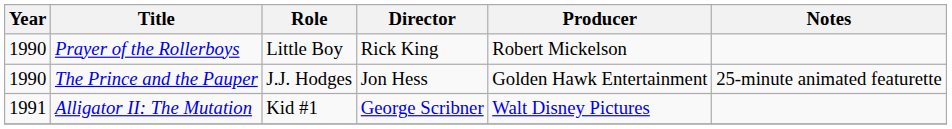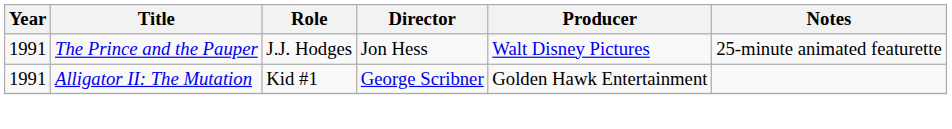- row: 1990 | Prayer of the Rollerboys | Little Boy | Rick King | Robert Mickelson
The Prince and the Pauper | Year: 1990 -> 1991
The Prince and the Pauper | Producer: Golden Hawk Entertainment -> Walt Disney Pictures
Alligator II: The Mutation | Producer: Walt Disney Pictures -> Golden Hawk Entertainment
